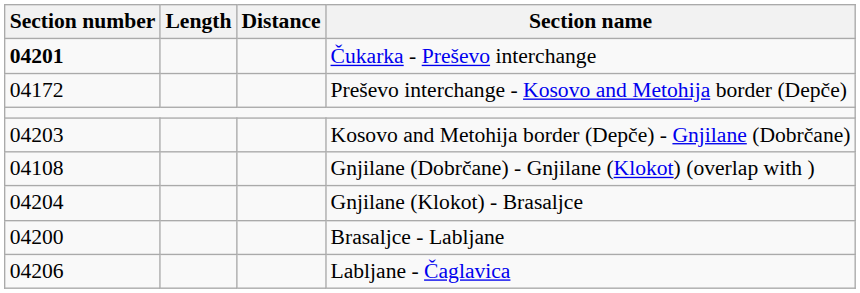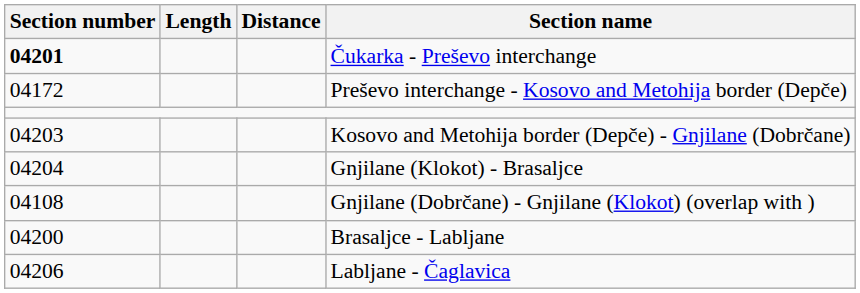rows swapped: Gnjilane (Dobrčane) - Gnjilane (Klokot) (overlap with ) <-> Gnjilane (Klokot) - Brasaljce
